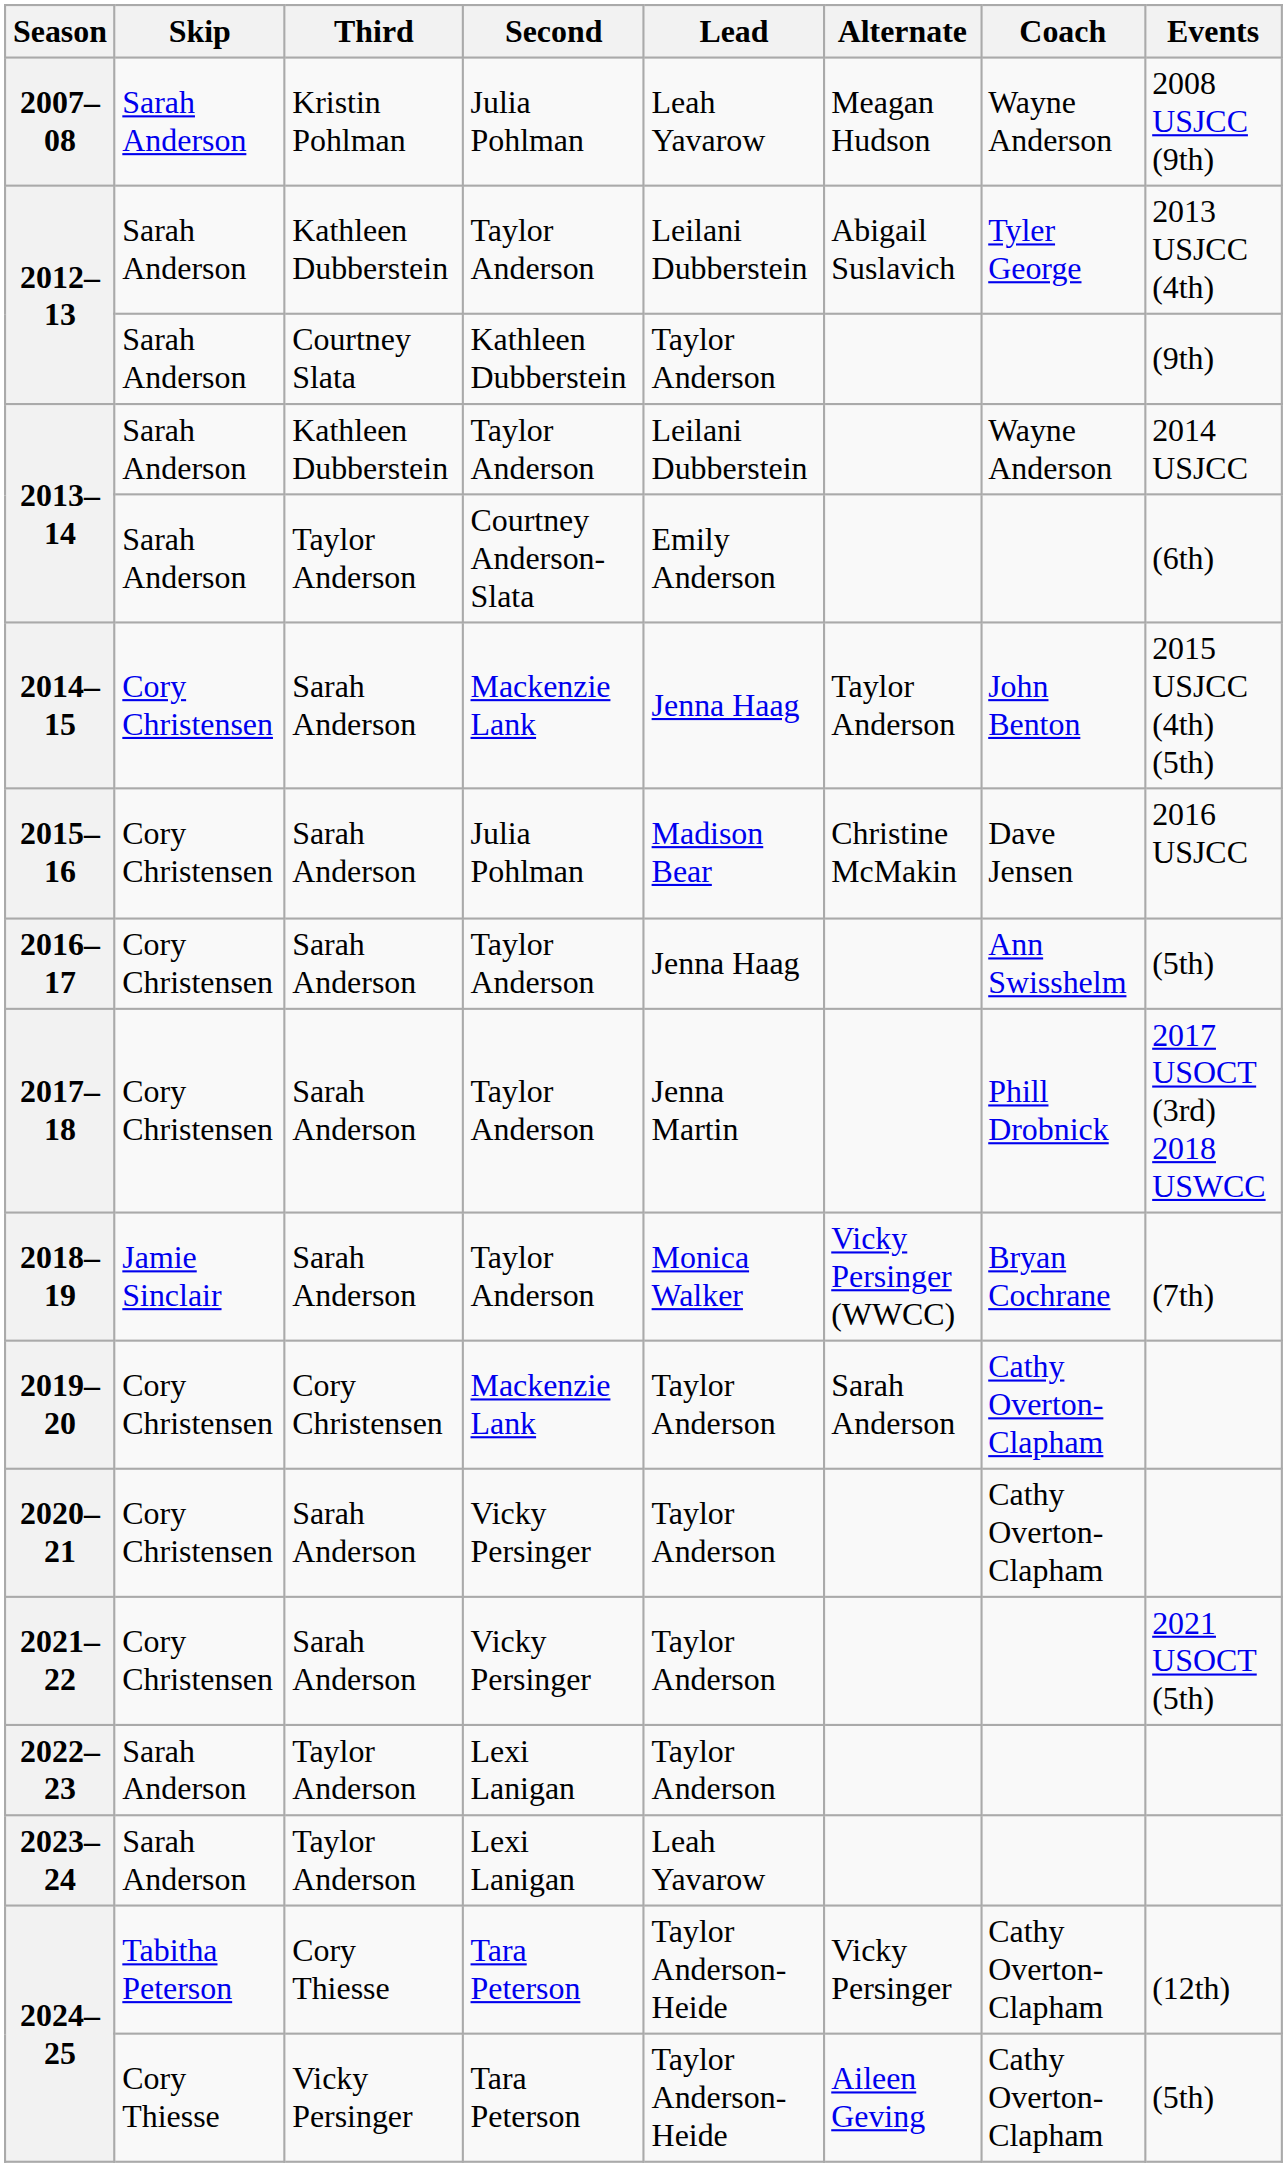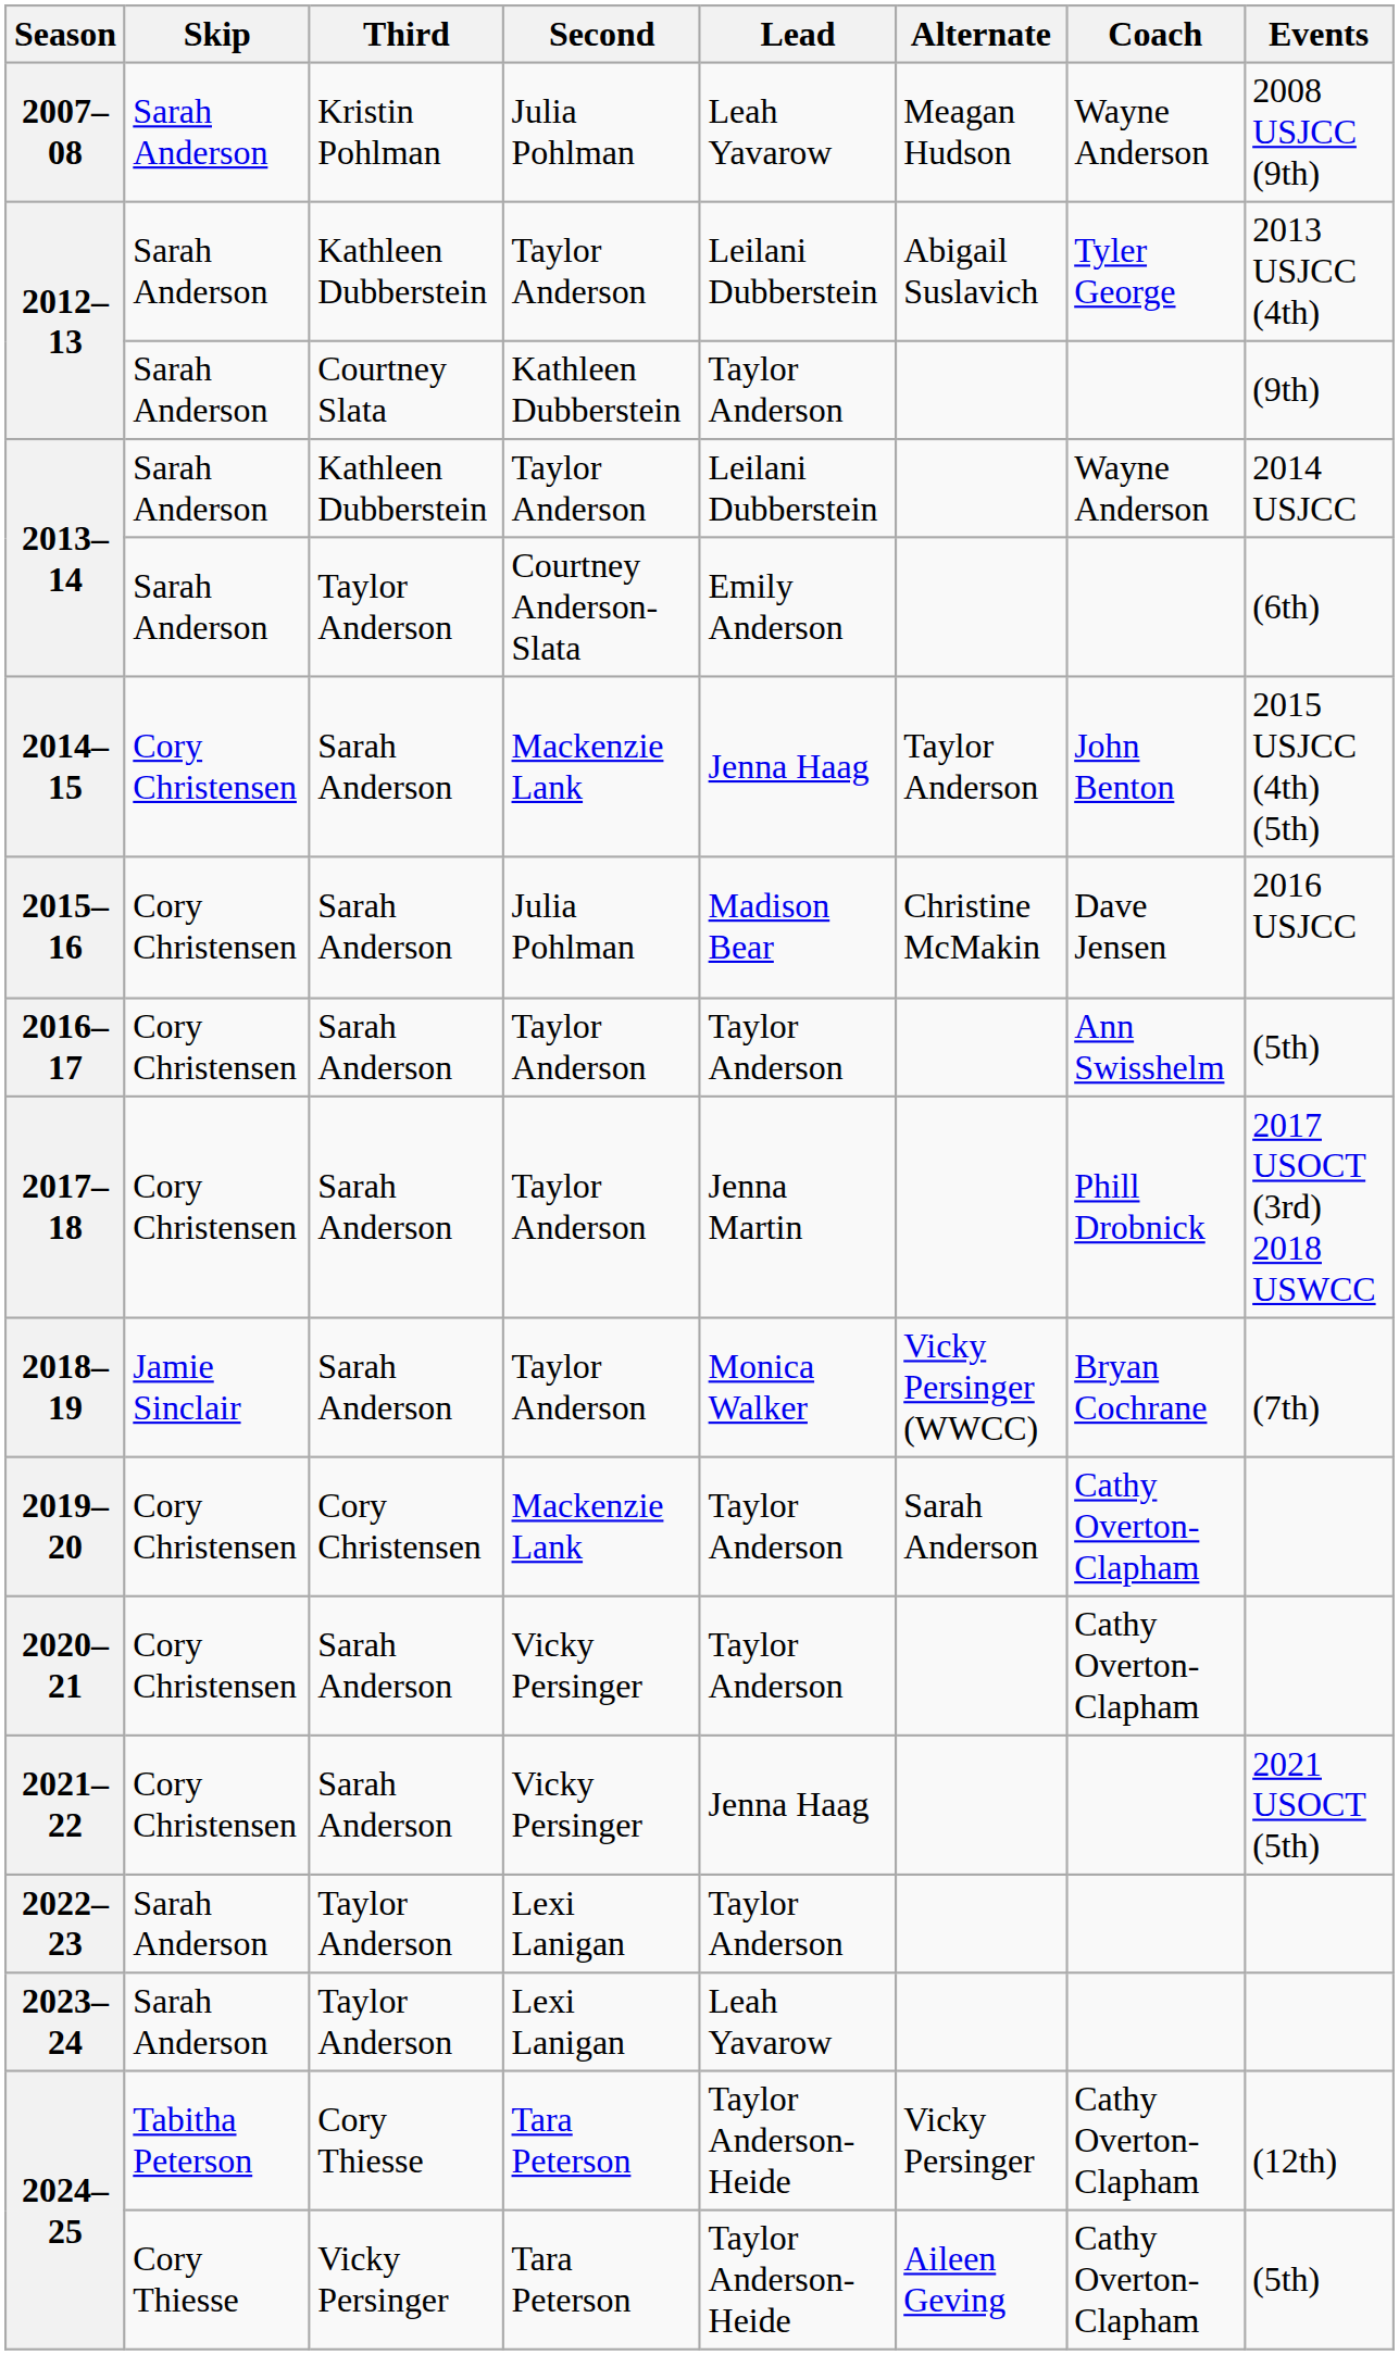2016–17 | Lead: Jenna Haag -> Taylor Anderson
2021–22 | Lead: Taylor Anderson -> Jenna Haag
